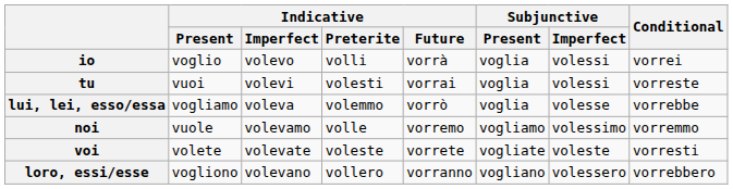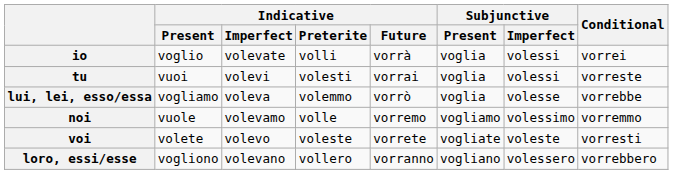io | Indicative / Imperfect: volevo -> volevate
voi | Indicative / Imperfect: volevate -> volevo
